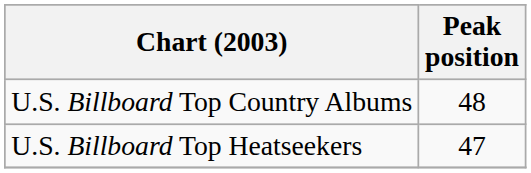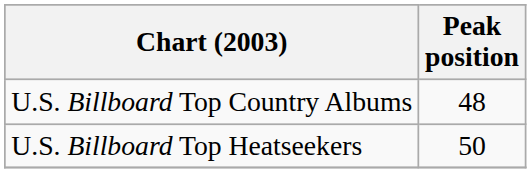U.S. Billboard Top Heatseekers | Peak position: 47 -> 50
